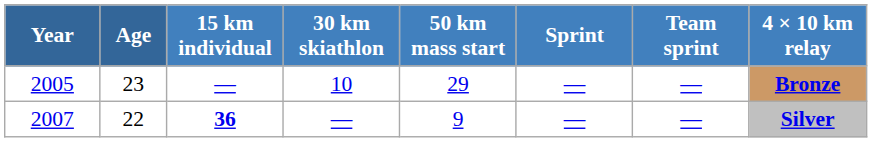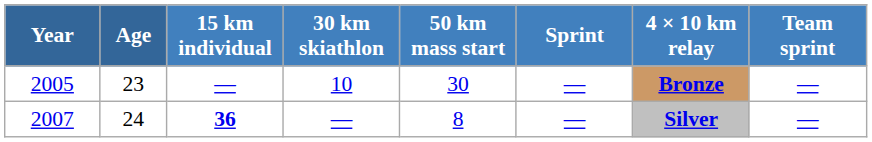columns swapped: 4 × 10 km relay <-> Team sprint
2005 | 50 km mass start: 29 -> 30
2007 | Age: 22 -> 24
2007 | 50 km mass start: 9 -> 8
